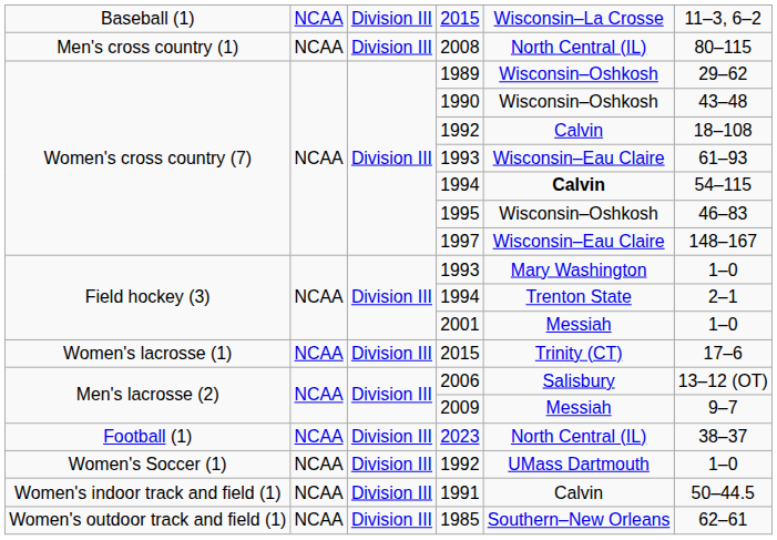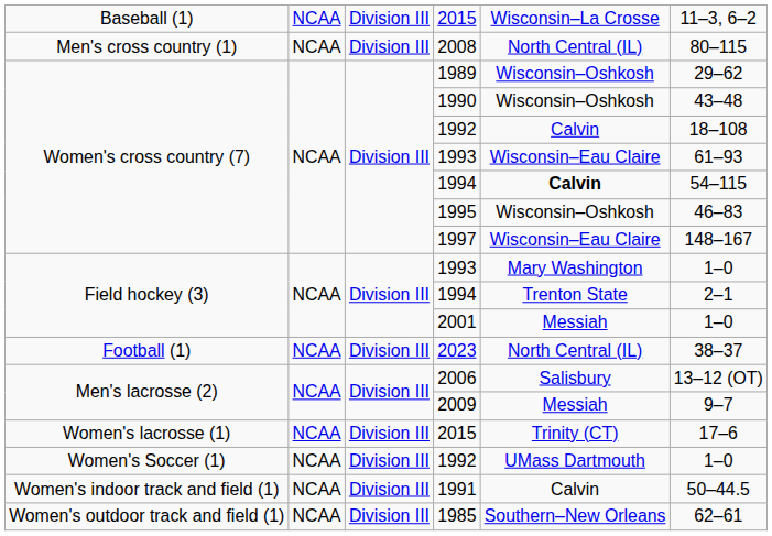rows swapped: 2023 <-> Women's lacrosse (1) / 2015
